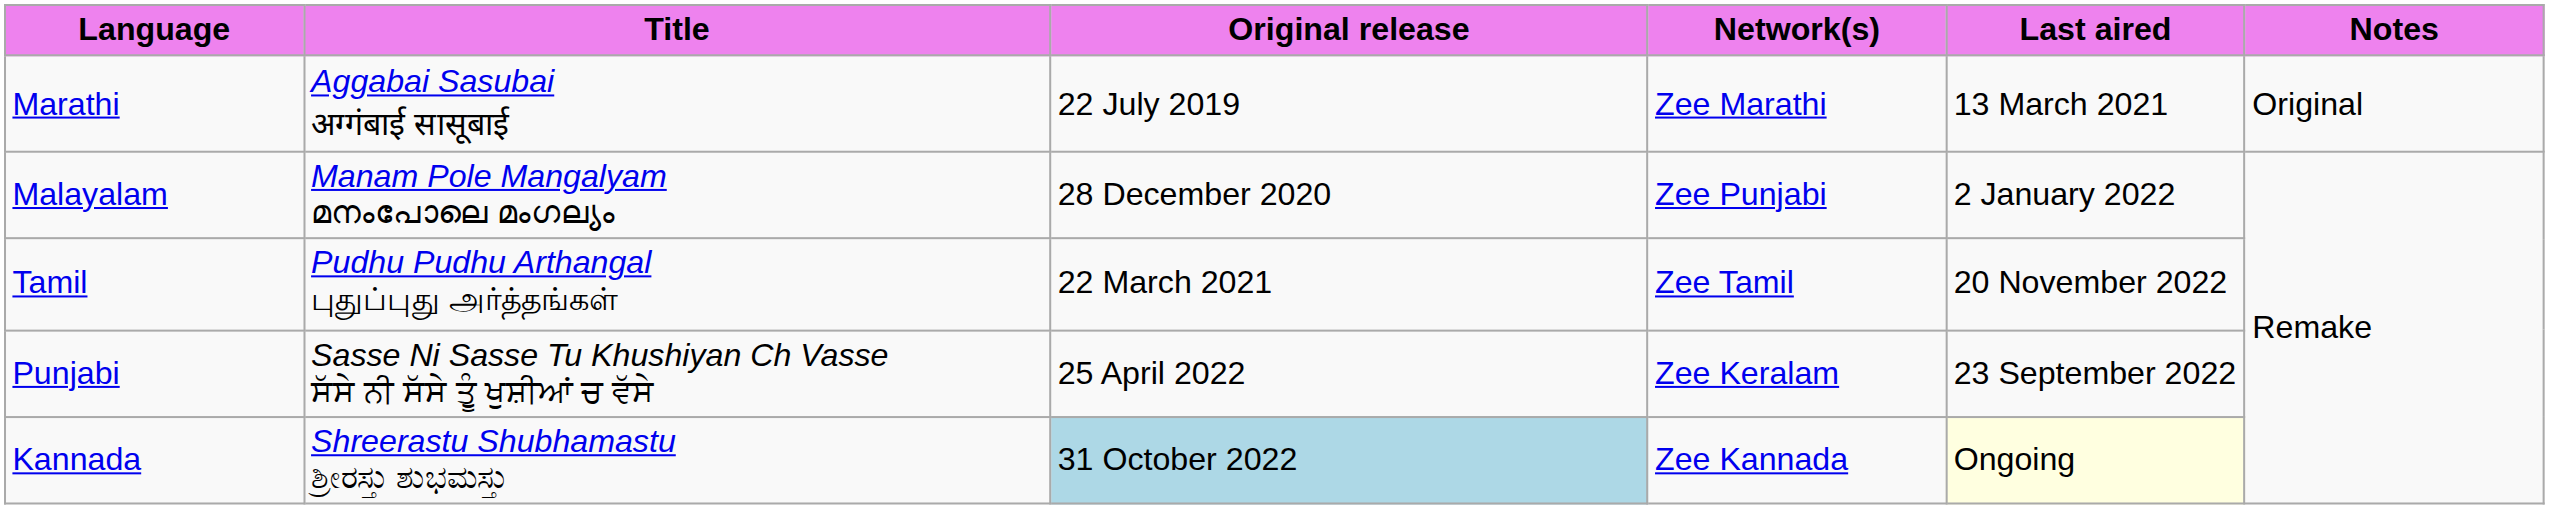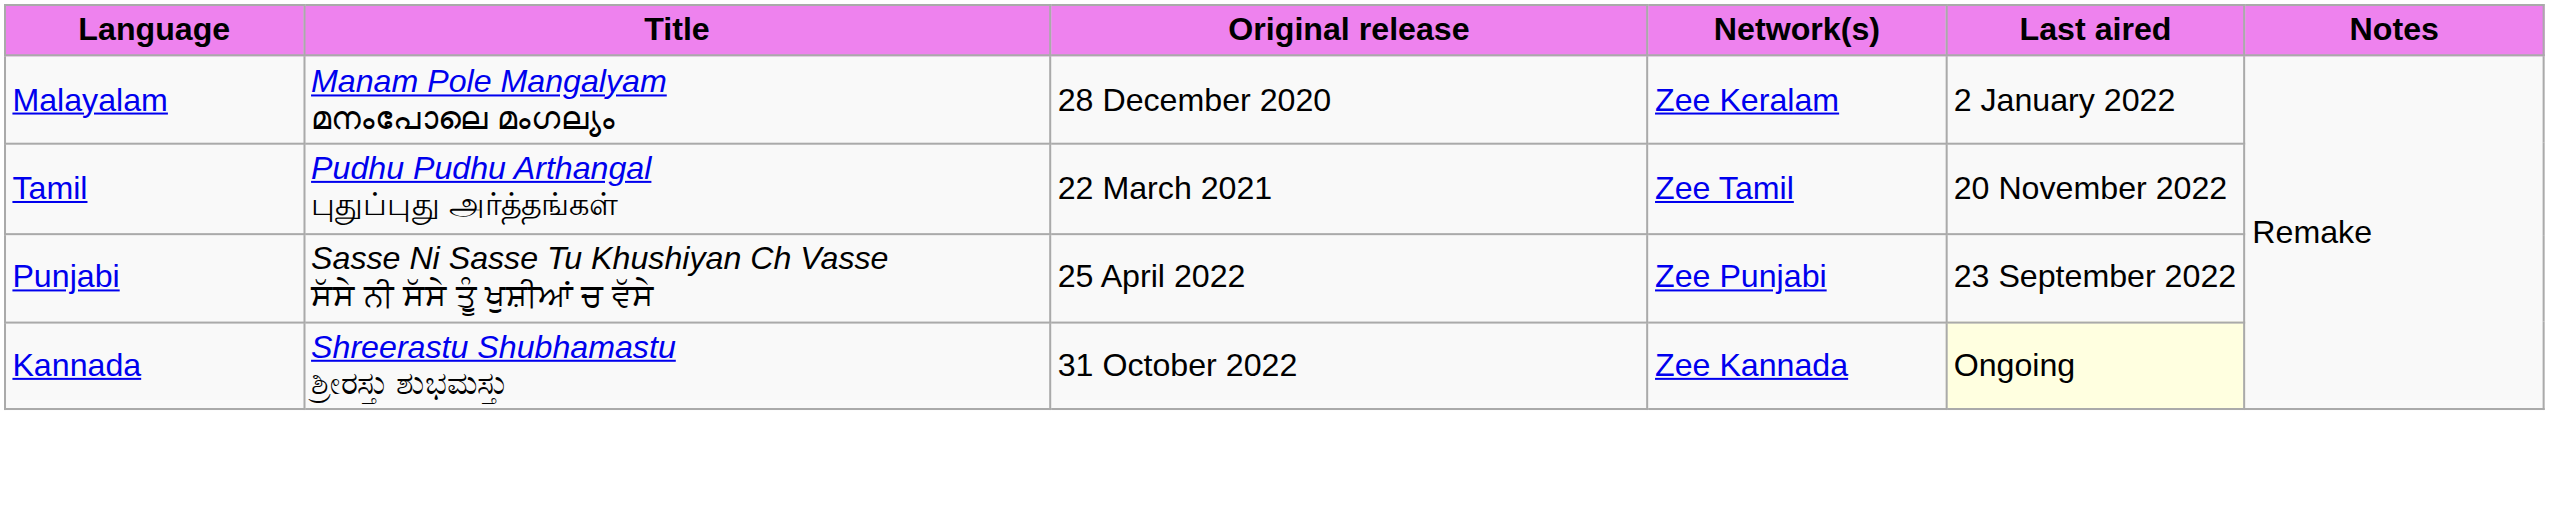- row: Marathi | Aggabai Sasubai अग्गंबाई सासूबाई | 22 July 2019 | Zee Marathi | 13 March 2021 | Original
Malayalam | Network(s): Zee Punjabi -> Zee Keralam
Punjabi | Network(s): Zee Keralam -> Zee Punjabi
Kannada | Original release: lightblue background -> no background
